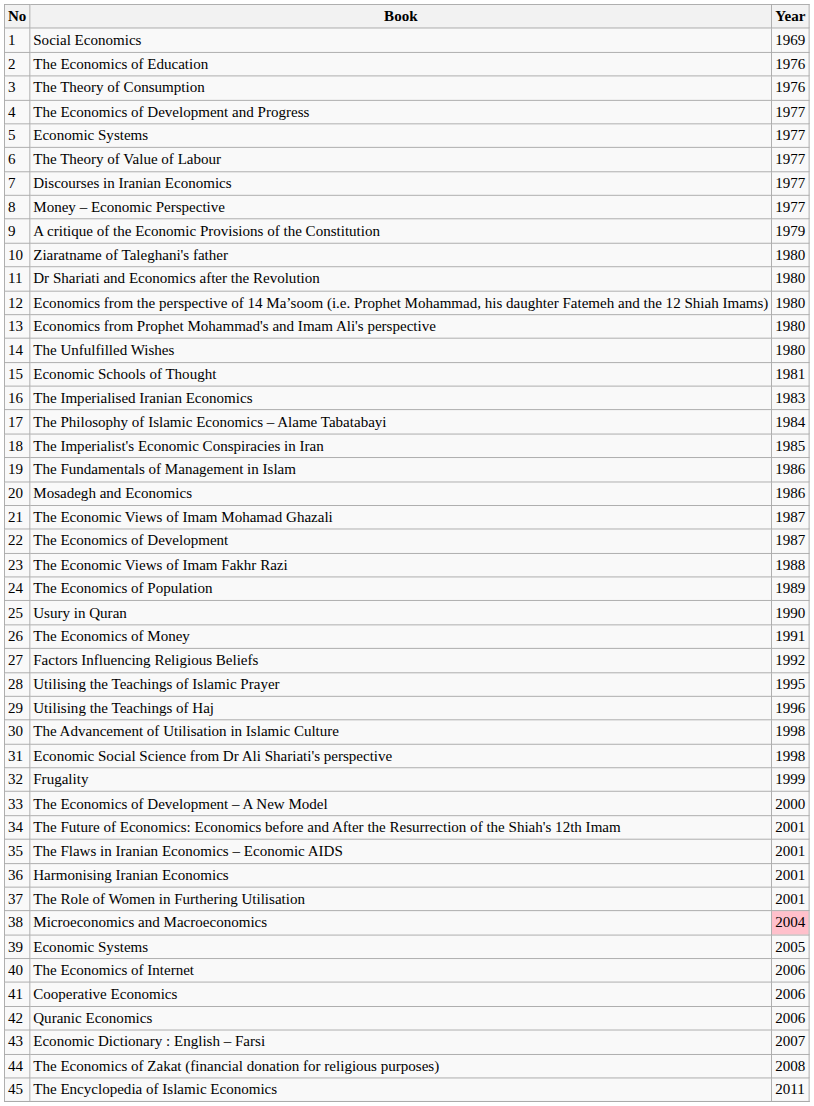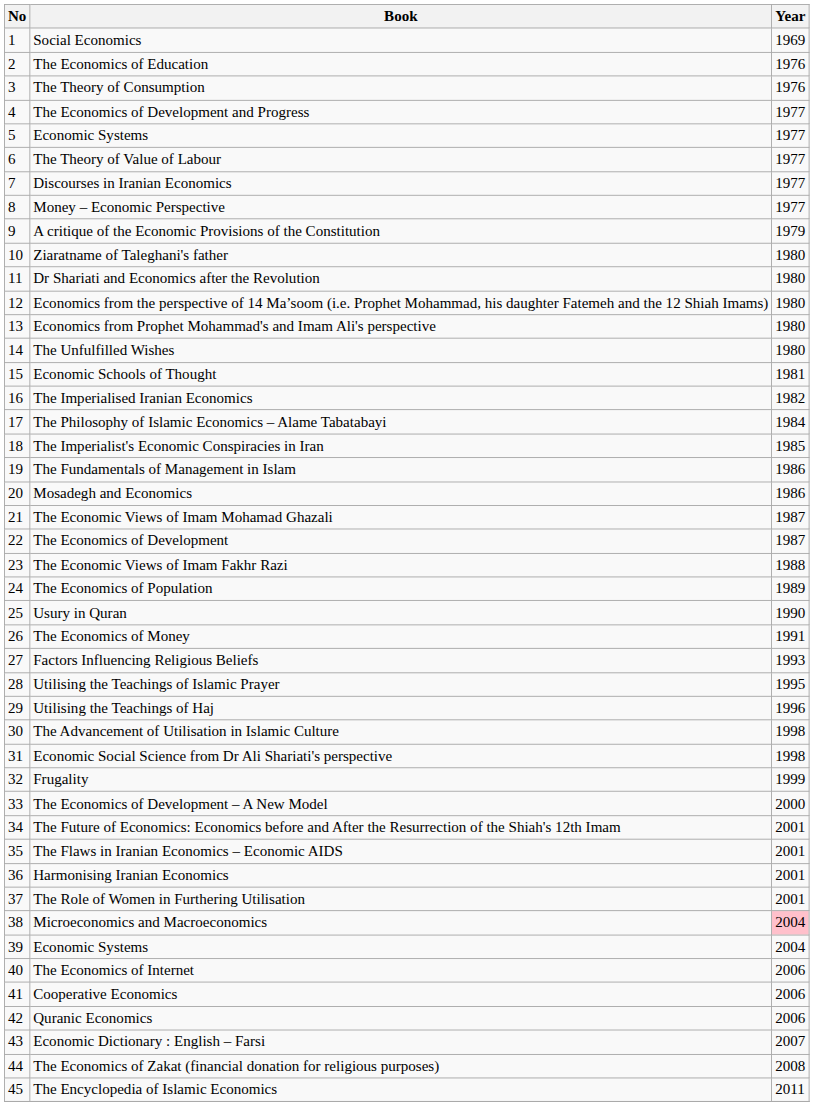The Imperialised Iranian Economics | Year: 1983 -> 1982
Factors Influencing Religious Beliefs | Year: 1992 -> 1993
39 / Economic Systems | Year: 2005 -> 2004
